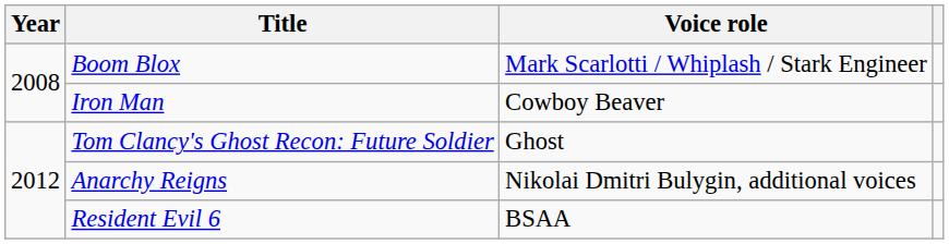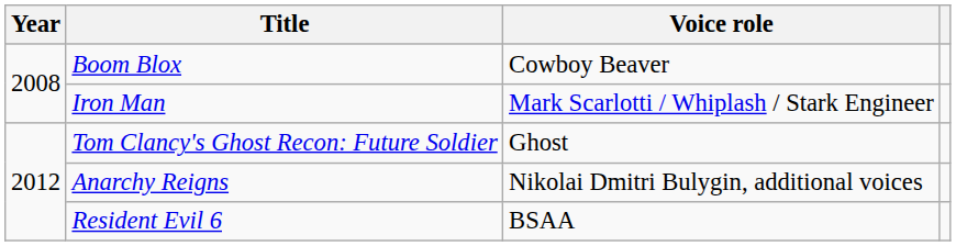Boom Blox | Voice role: Mark Scarlotti / Whiplash / Stark Engineer -> Cowboy Beaver
Iron Man | Voice role: Cowboy Beaver -> Mark Scarlotti / Whiplash / Stark Engineer
